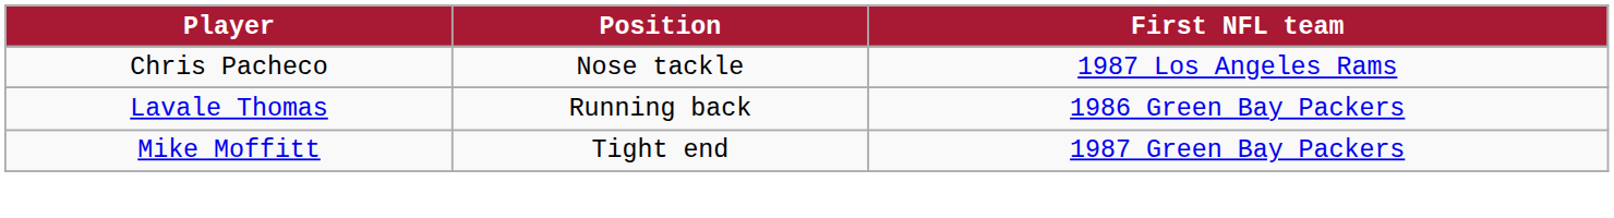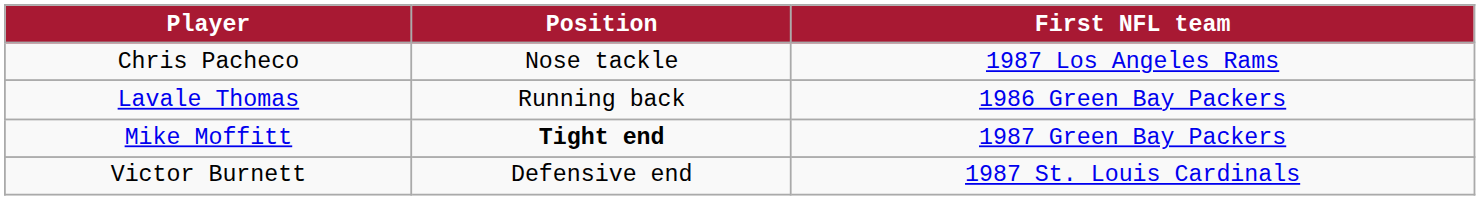Mike Moffitt | Position: normal -> bold
+ row: Victor Burnett | Defensive end | 1987 St. Louis Cardinals
